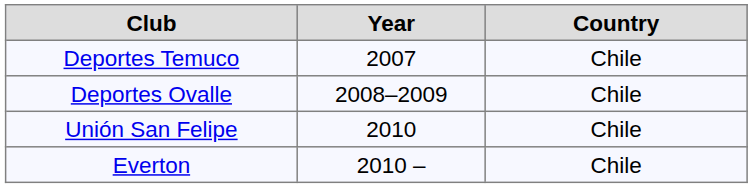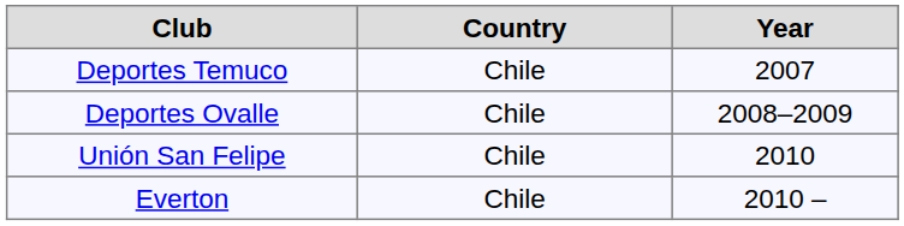columns swapped: Country <-> Year
